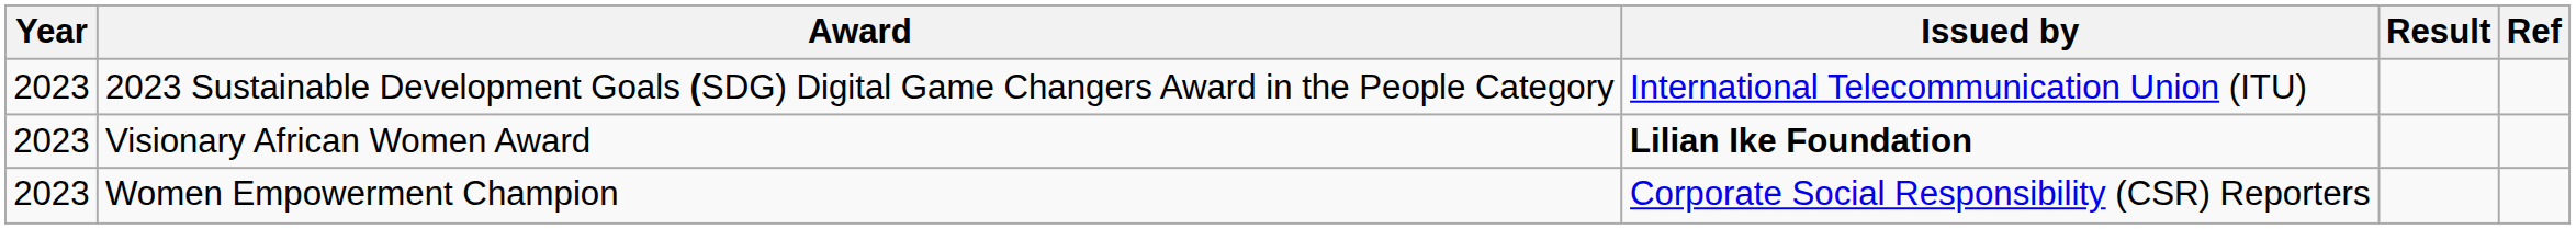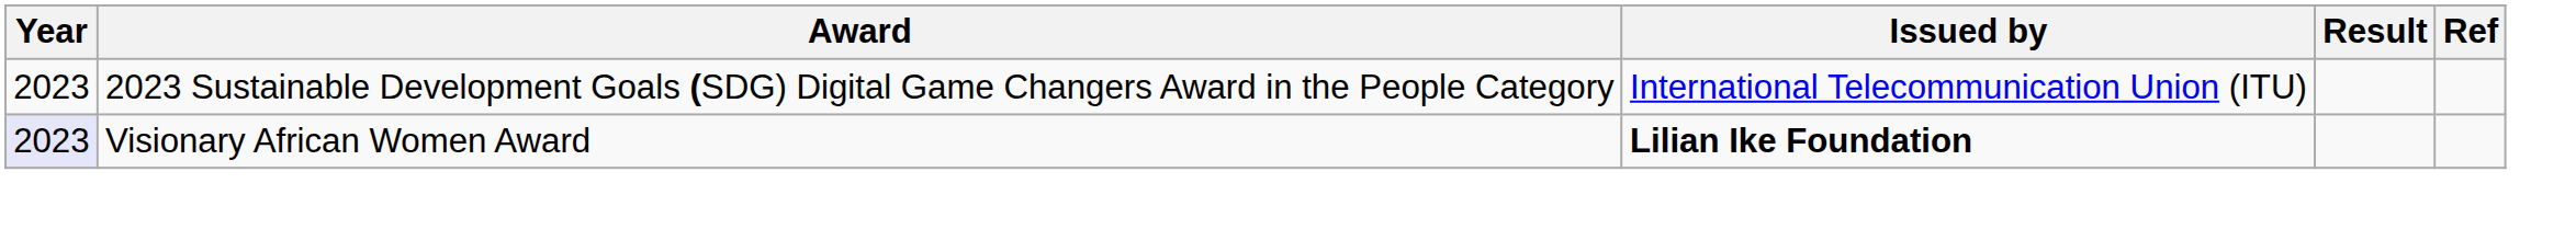Visionary African Women Award | Year: no background -> lavender background
- row: 2023 | Women Empowerment Champion | Corporate Social Responsibility (CSR) Reporters
